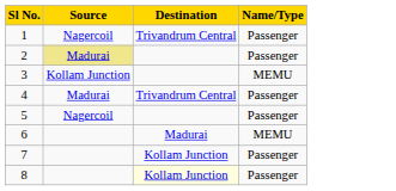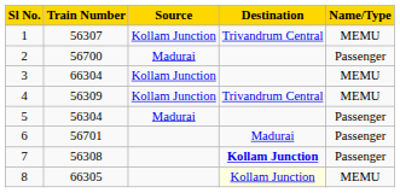+ column: Train Number | 56307 | 56700 | 66304 | 56309 | 56304 | 56701 | 56308 | 66305
1 | Source: Nagercoil -> Kollam Junction
1 | Name/Type: Passenger -> MEMU
2 | Source: khaki background -> no background
4 | Source: Madurai -> Kollam Junction
4 | Name/Type: Passenger -> MEMU
5 | Source: Nagercoil -> Madurai
6 | Name/Type: MEMU -> Passenger
7 | Destination: normal -> bold
8 | Name/Type: Passenger -> MEMU
